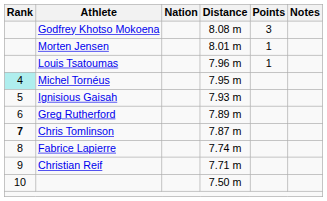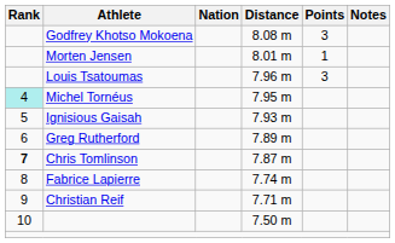Louis Tsatoumas | Points: 1 -> 3
